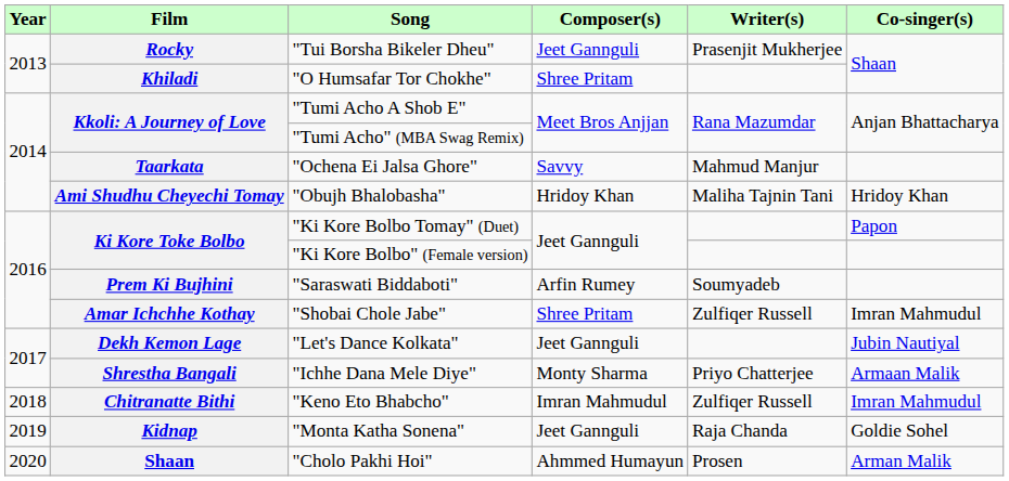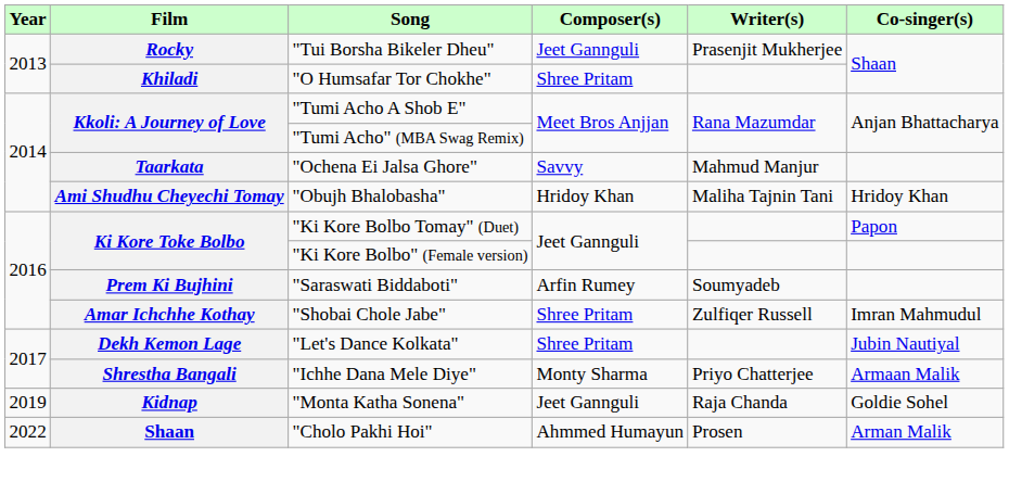"Let's Dance Kolkata" | Composer(s): Jeet Gannguli -> Shree Pritam
- row: 2018 | Chitranatte Bithi | "Keno Eto Bhabcho" | Imran Mahmudul | Zulfiqer Russell | Imran Mahmudul
"Cholo Pakhi Hoi" | Year: 2020 -> 2022
